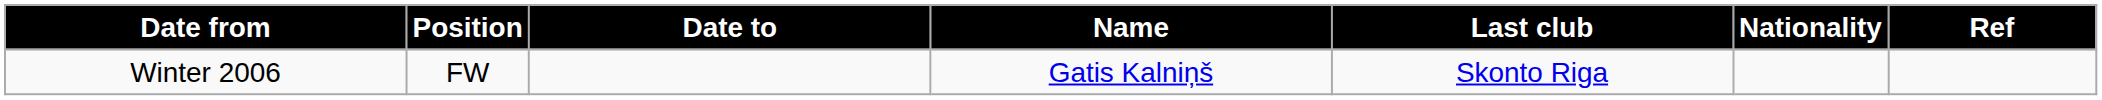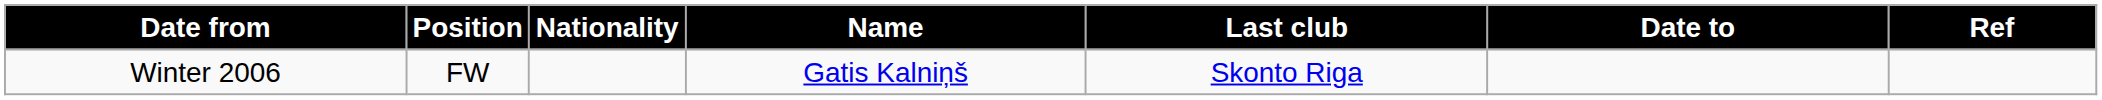columns swapped: Nationality <-> Date to
